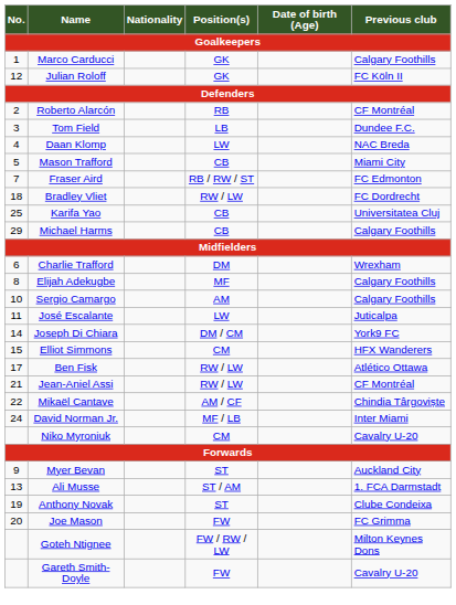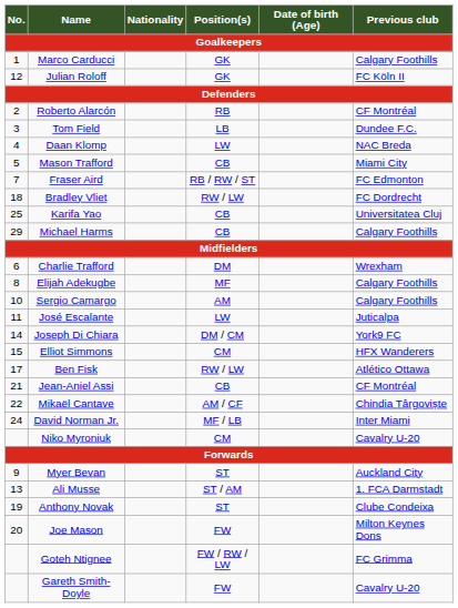Jean-Aniel Assi | Position(s): RW / LW -> CB
Joe Mason | Previous club: FC Grimma -> Milton Keynes Dons
Goteh Ntignee | Previous club: Milton Keynes Dons -> FC Grimma
